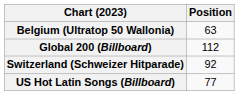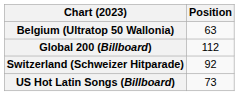US Hot Latin Songs (Billboard) | Position: 77 -> 73
